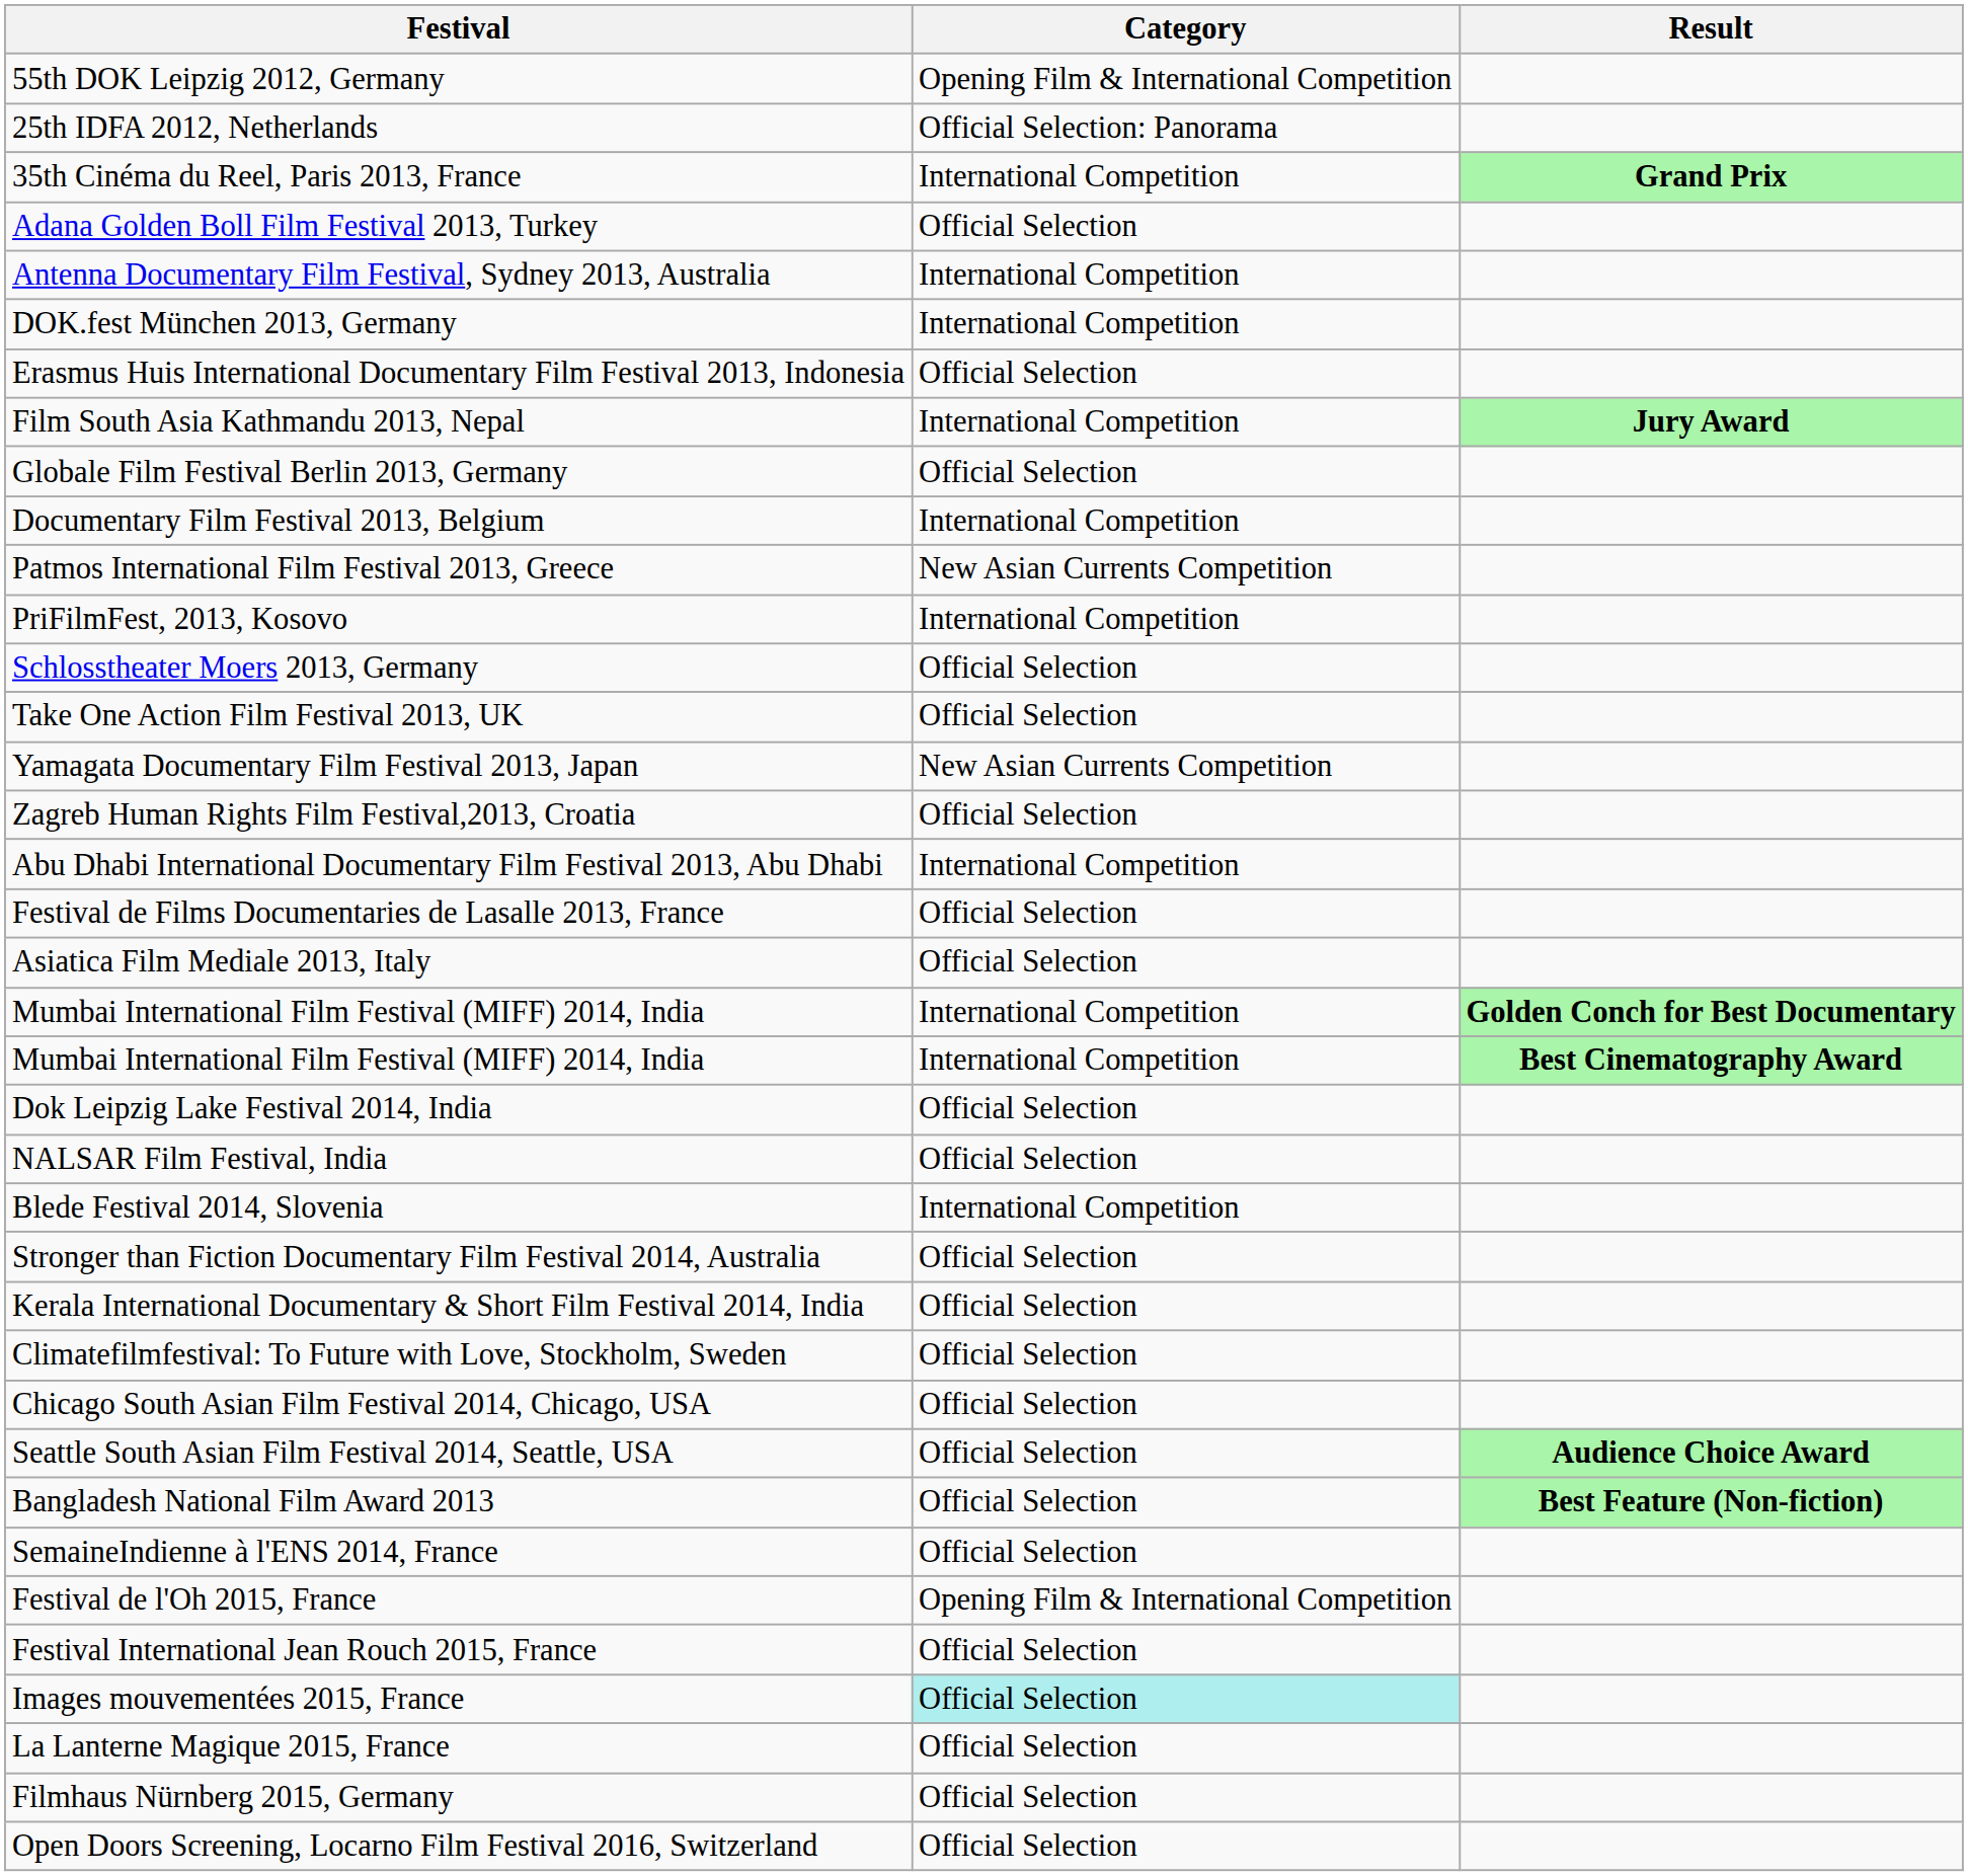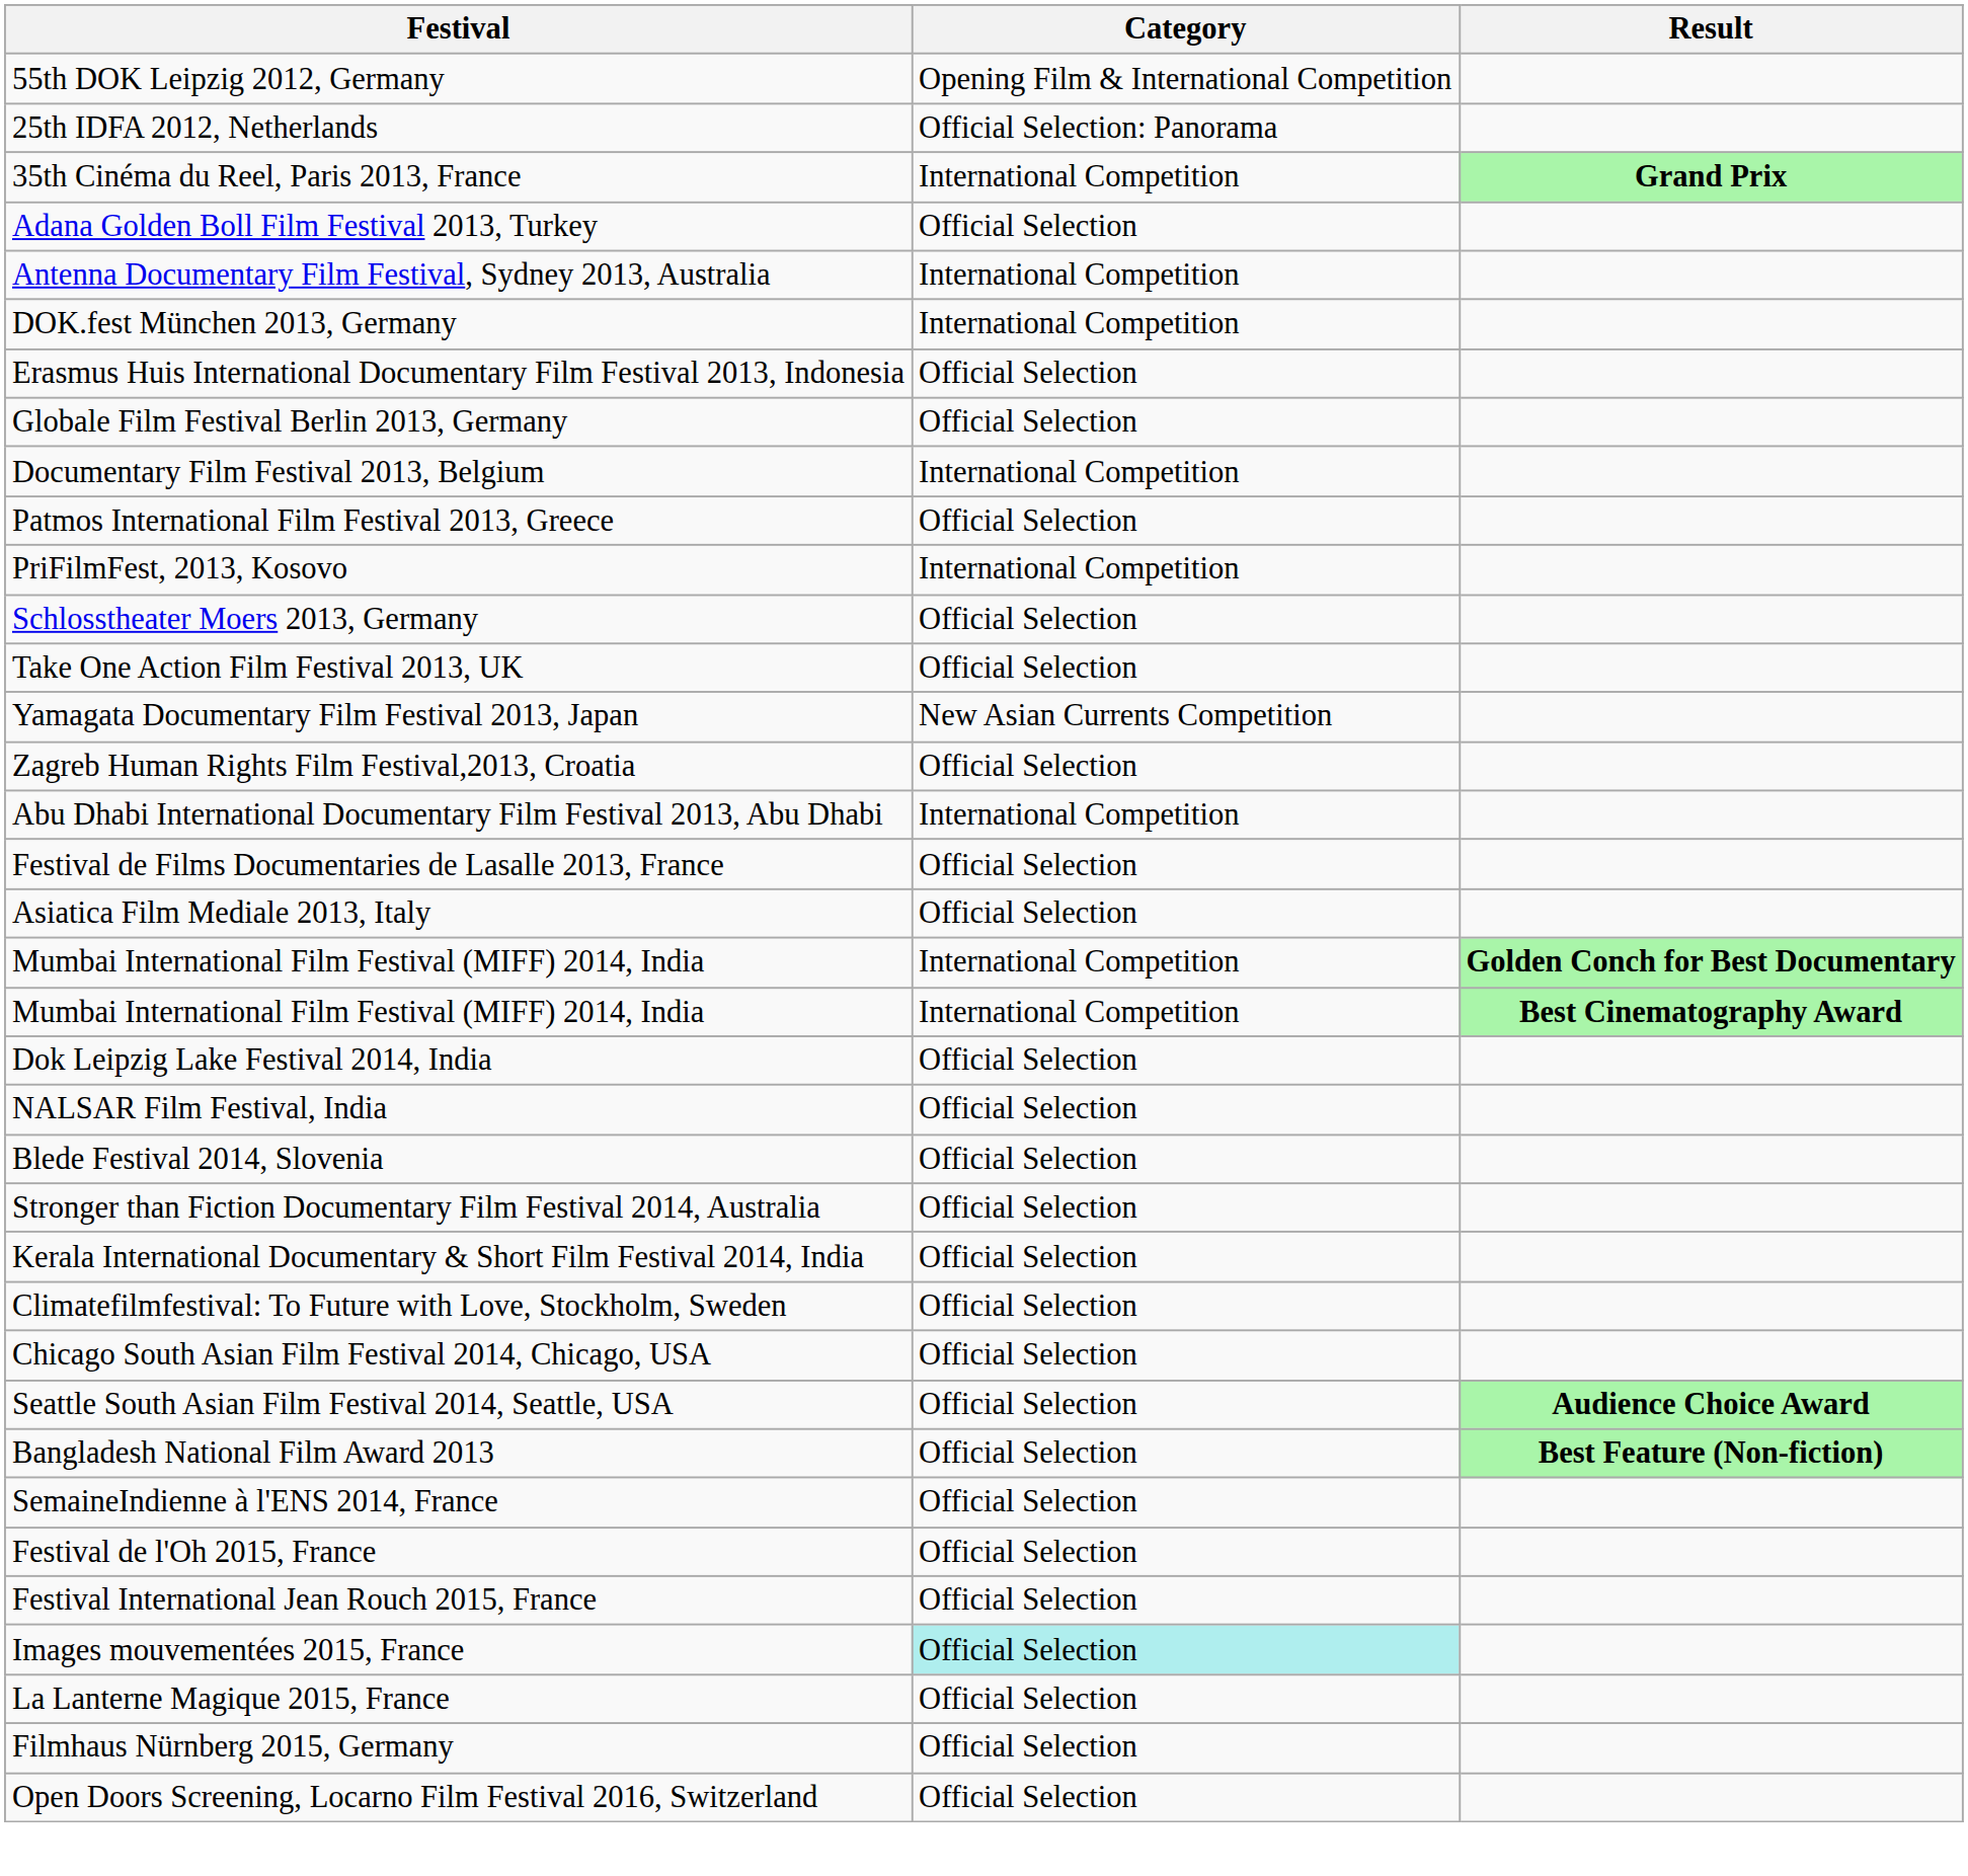- row: Film South Asia Kathmandu 2013, Nepal | International Competition | Jury Award
Patmos International Film Festival 2013, Greece | Category: New Asian Currents Competition -> Official Selection
Blede Festival 2014, Slovenia | Category: International Competition -> Official Selection
Festival de l'Oh 2015, France | Category: Opening Film & International Competition -> Official Selection
